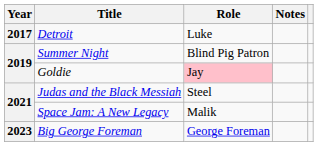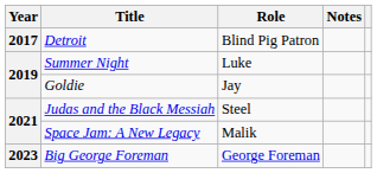Detroit | Role: Luke -> Blind Pig Patron
Summer Night | Role: Blind Pig Patron -> Luke
Goldie | Role: pink background -> no background
